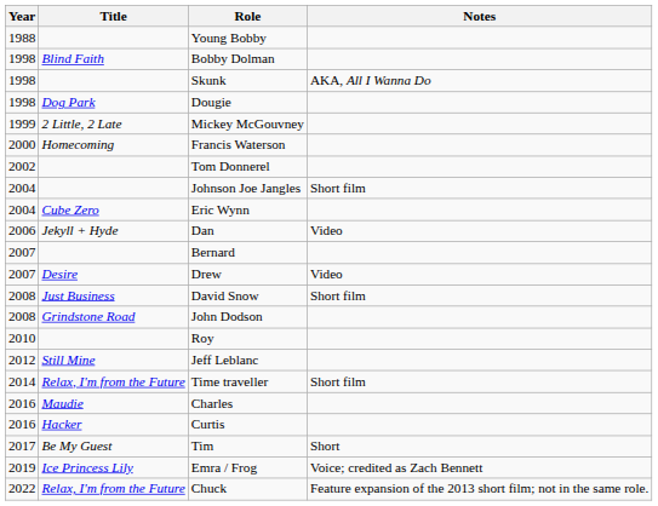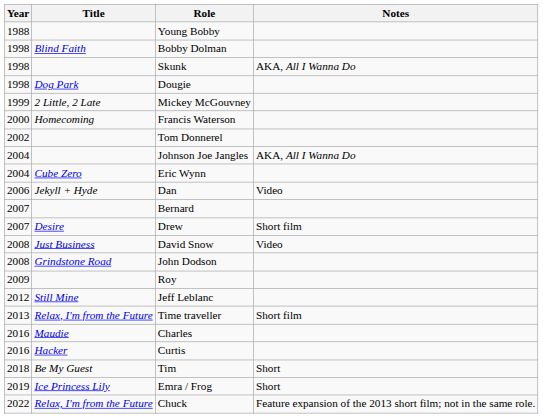Johnson Joe Jangles | Notes: Short film -> AKA, All I Wanna Do
Drew | Notes: Video -> Short film
David Snow | Notes: Short film -> Video
Roy | Year: 2010 -> 2009
Time traveller | Year: 2014 -> 2013
Tim | Year: 2017 -> 2018
Emra / Frog | Notes: Voice; credited as Zach Bennett -> Short
